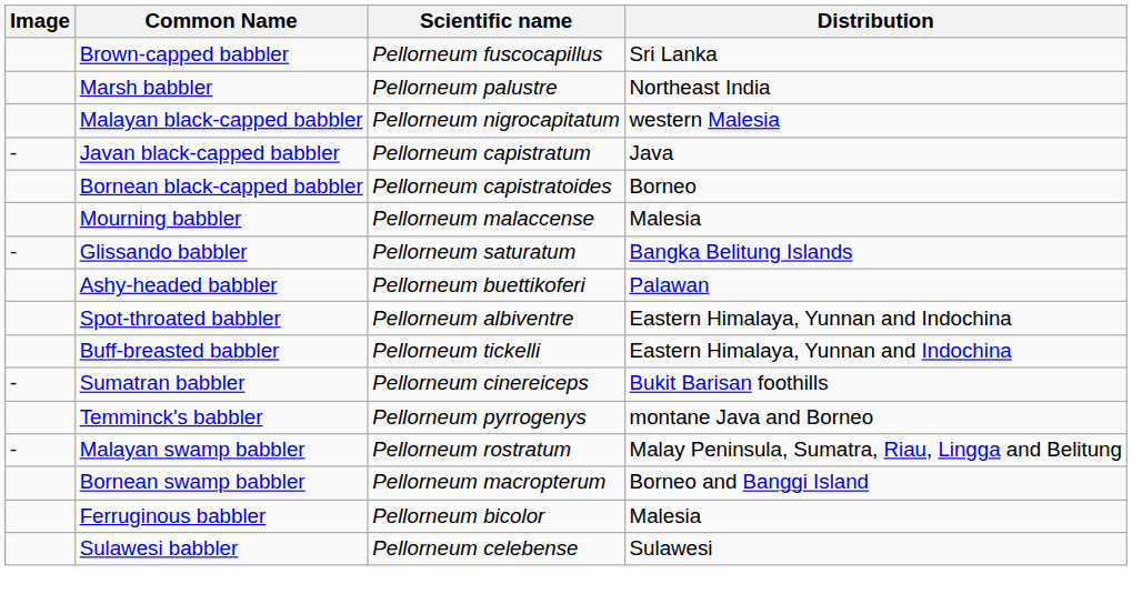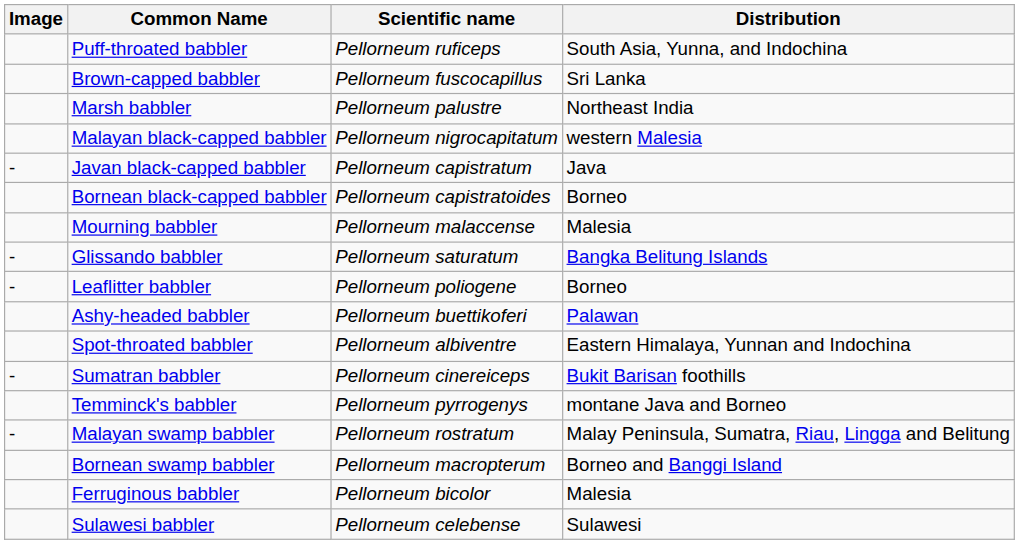+ row: Puff-throated babbler | Pellorneum ruficeps | South Asia, Yunna, and Indochina
+ row: - | Leaflitter babbler | Pellorneum poliogene | Borneo
- row: Buff-breasted babbler | Pellorneum tickelli | Eastern Himalaya, Yunnan and Indochina
